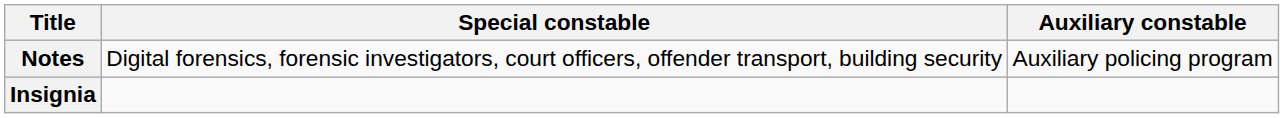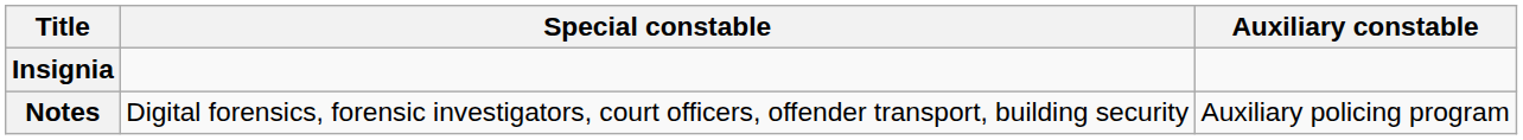rows swapped: Insignia <-> Notes
